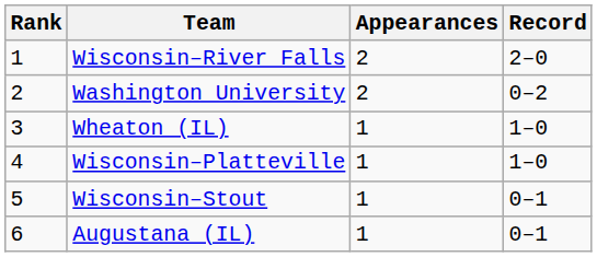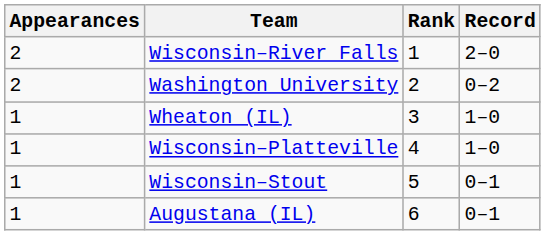columns swapped: Rank <-> Appearances
